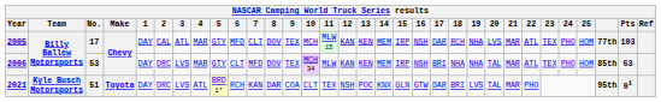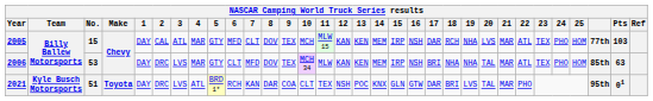2005 | No.: 17 -> 15
